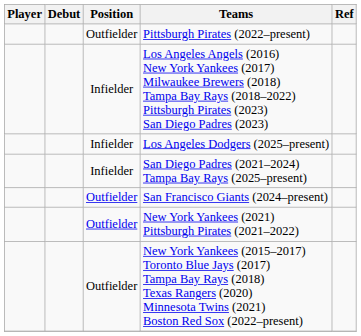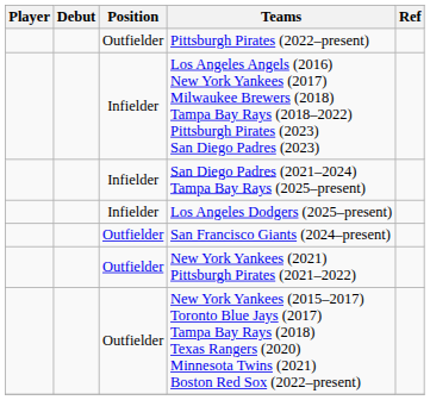rows swapped: San Diego Padres (2021–2024) Tampa Bay Rays (2025–present) <-> Los Angeles Dodgers (2025–present)
